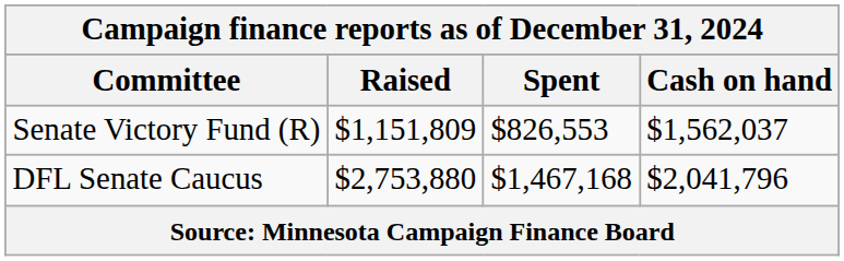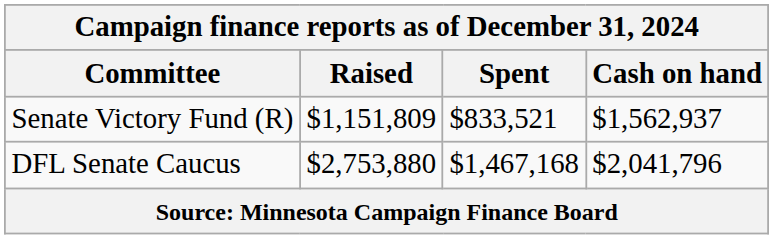Senate Victory Fund (R) | Spent: $826,553 -> $833,521
Senate Victory Fund (R) | Cash on hand: $1,562,037 -> $1,562,937
